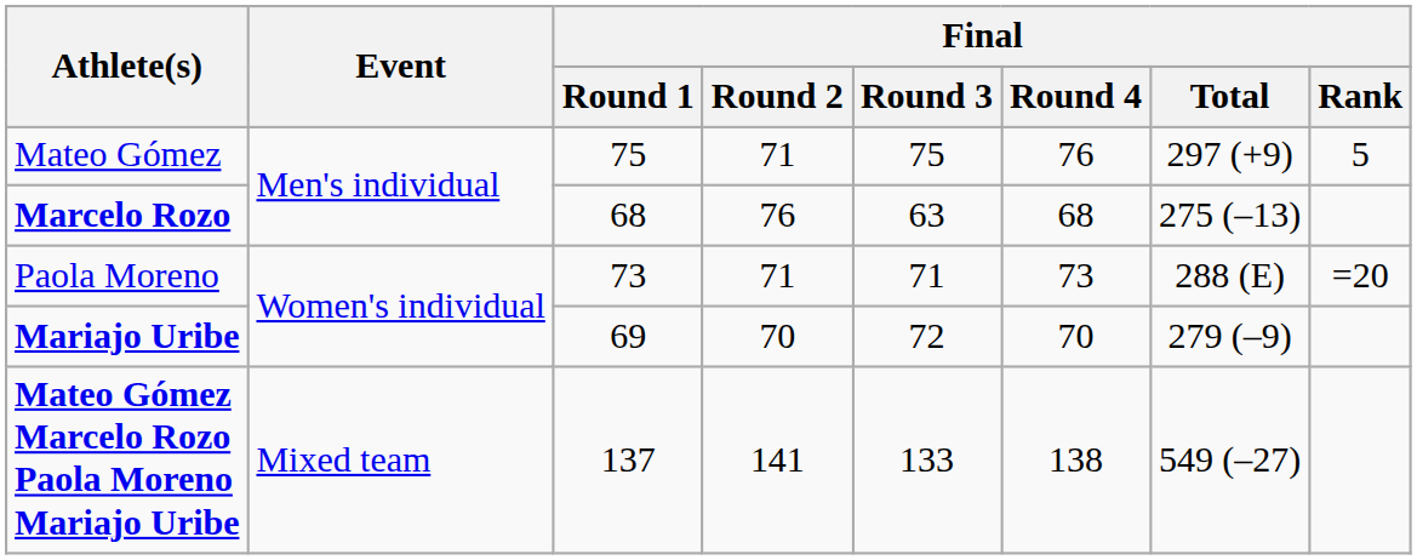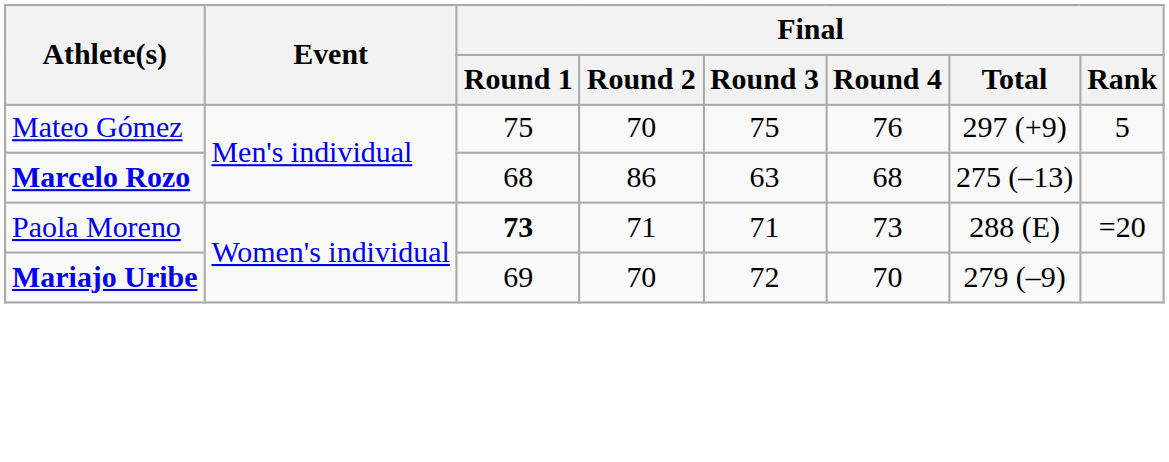Mateo Gómez | Final / Round 2: 71 -> 70
Marcelo Rozo | Final / Round 2: 76 -> 86
Paola Moreno | Final / Round 1: normal -> bold
- row: Mateo Gómez Marcelo Rozo Paola Moreno Mariajo Uribe | Mixed team | 137 | 141 | 133 | 138 | 549 (–27)
